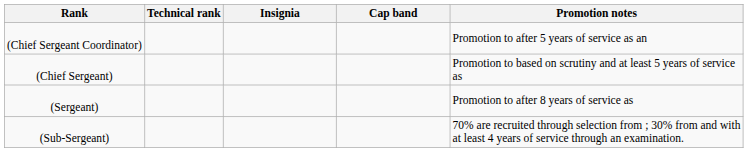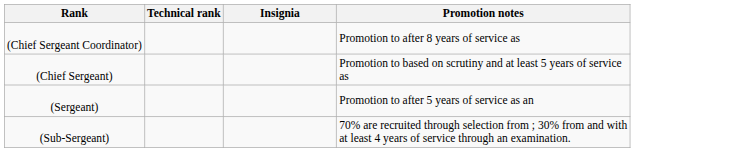- column: Cap band
(Chief Sergeant Coordinator) | Promotion notes: Promotion to after 5 years of service as an -> Promotion to after 8 years of service as
(Sergeant) | Promotion notes: Promotion to after 8 years of service as -> Promotion to after 5 years of service as an
